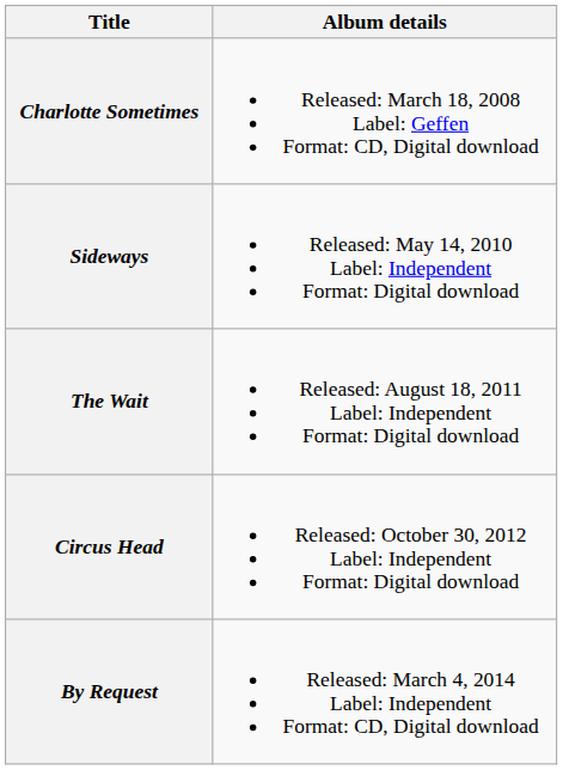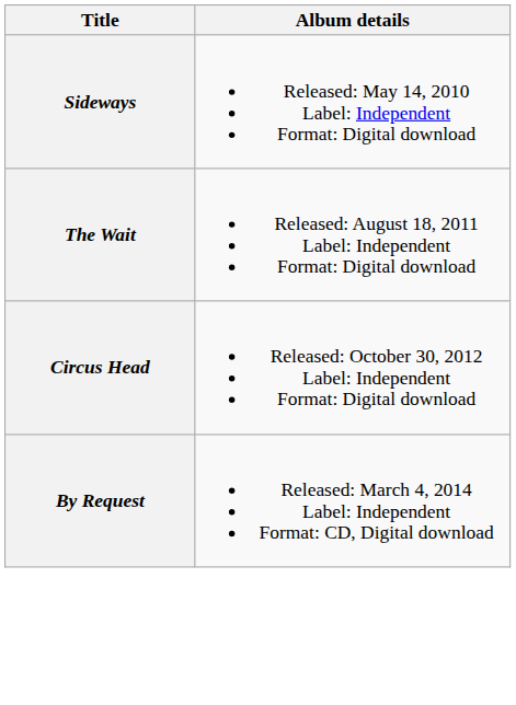- row: Charlotte Sometimes | Released: March 18, 2008 Label: Geffen Format: CD, Digital download
